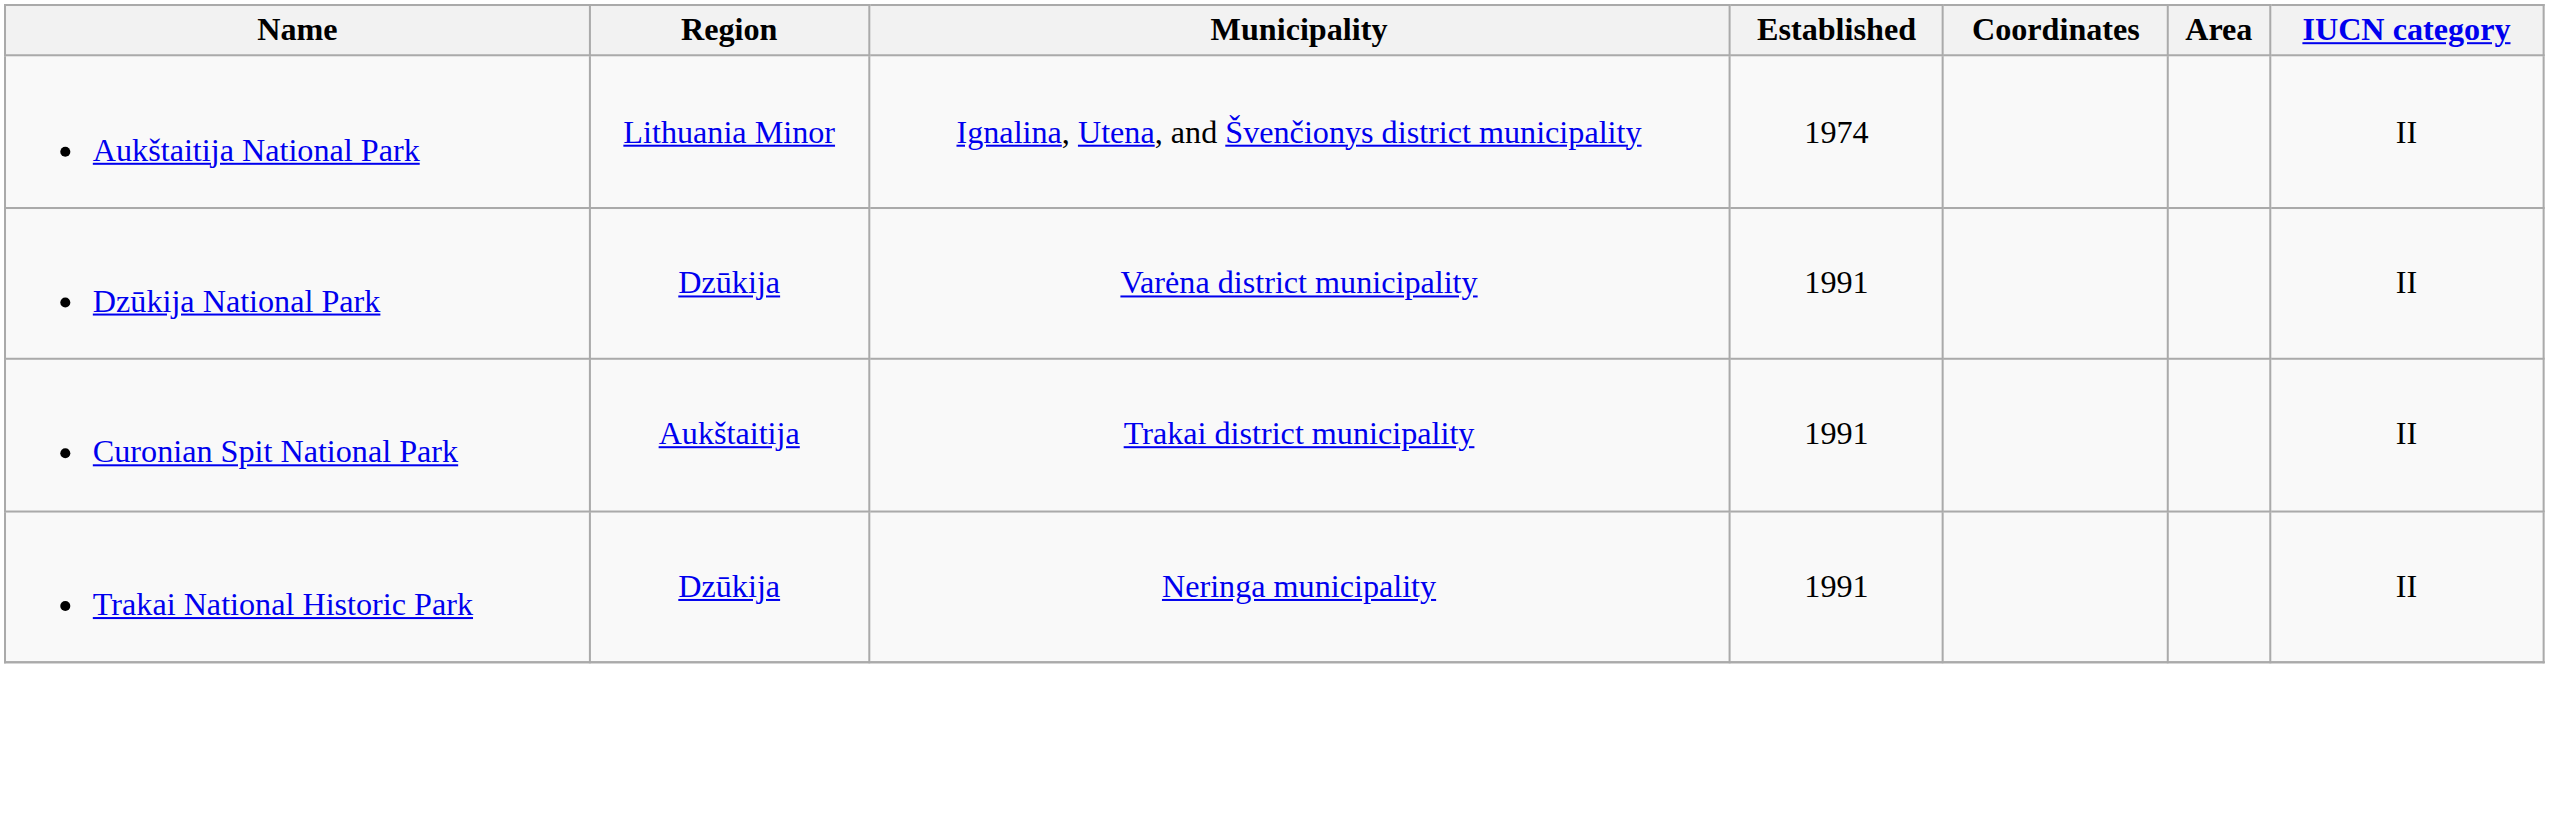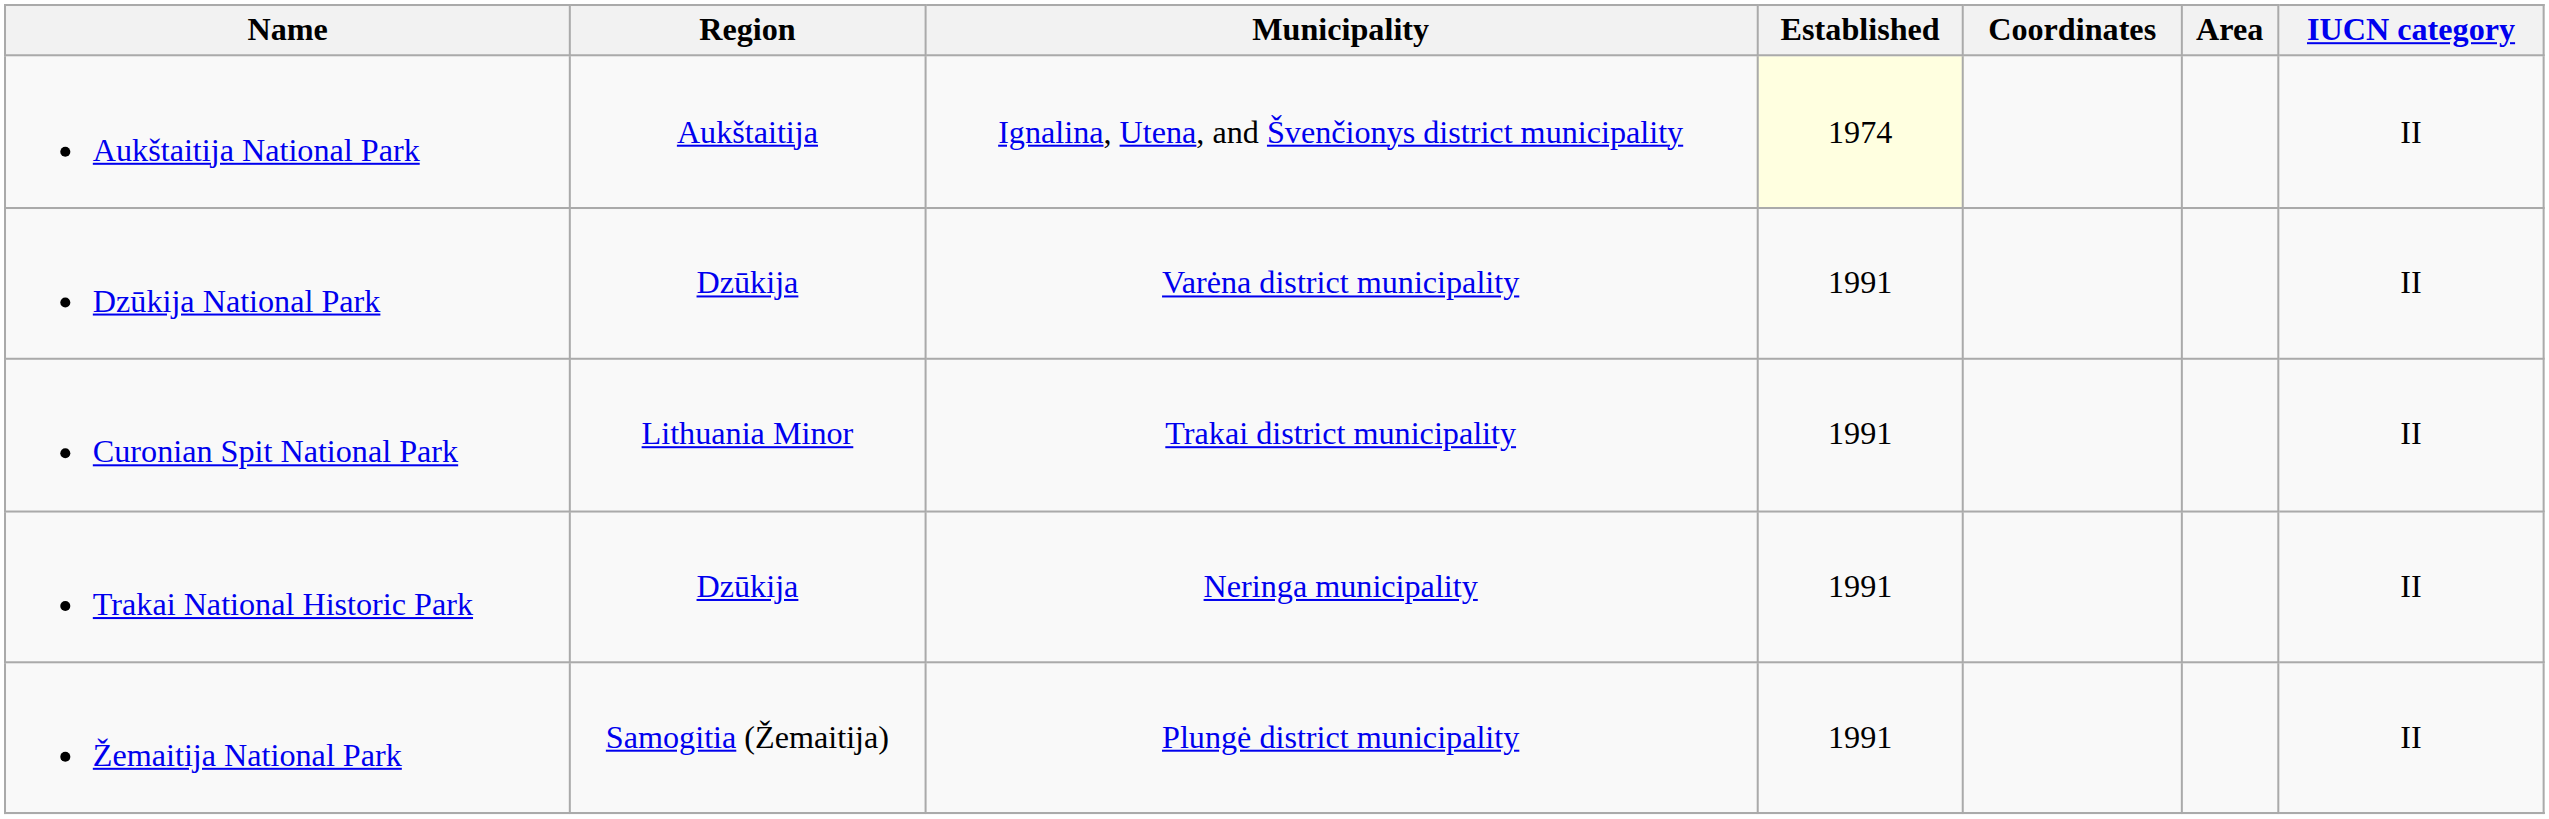Aukštaitija National Park | Region: Lithuania Minor -> Aukštaitija
Aukštaitija National Park | Established: no background -> lightyellow background
Curonian Spit National Park | Region: Aukštaitija -> Lithuania Minor
+ row: Žemaitija National Park | Samogitia (Žemaitija) | Plungė district municipality | 1991 | II
